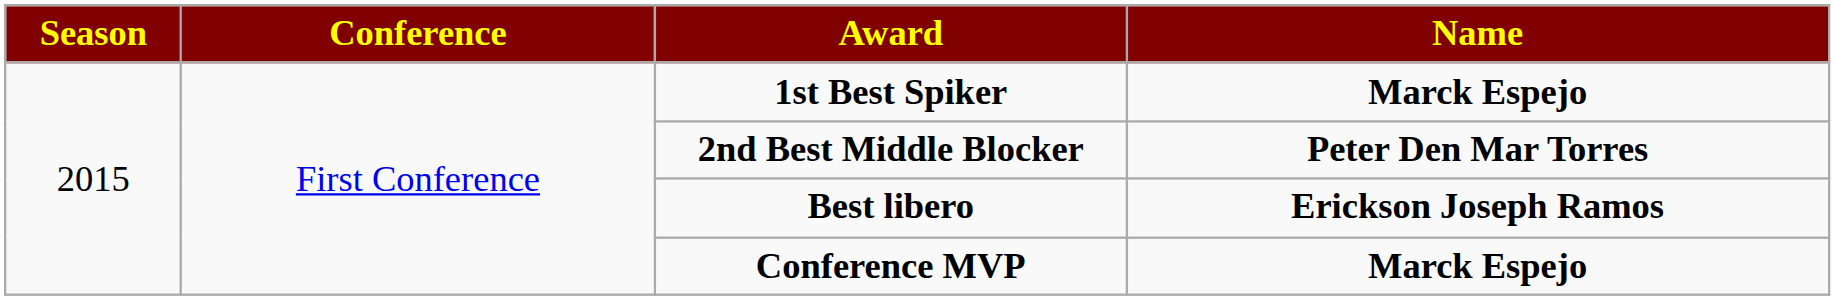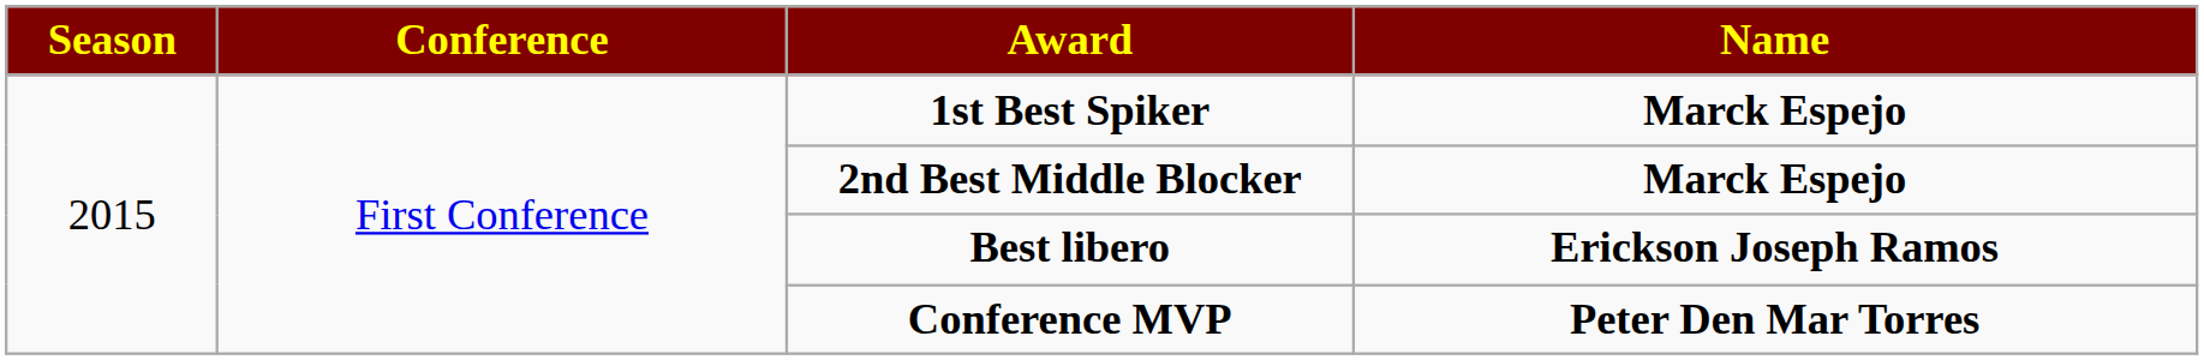2nd Best Middle Blocker | Name: Peter Den Mar Torres -> Marck Espejo
Conference MVP | Name: Marck Espejo -> Peter Den Mar Torres
